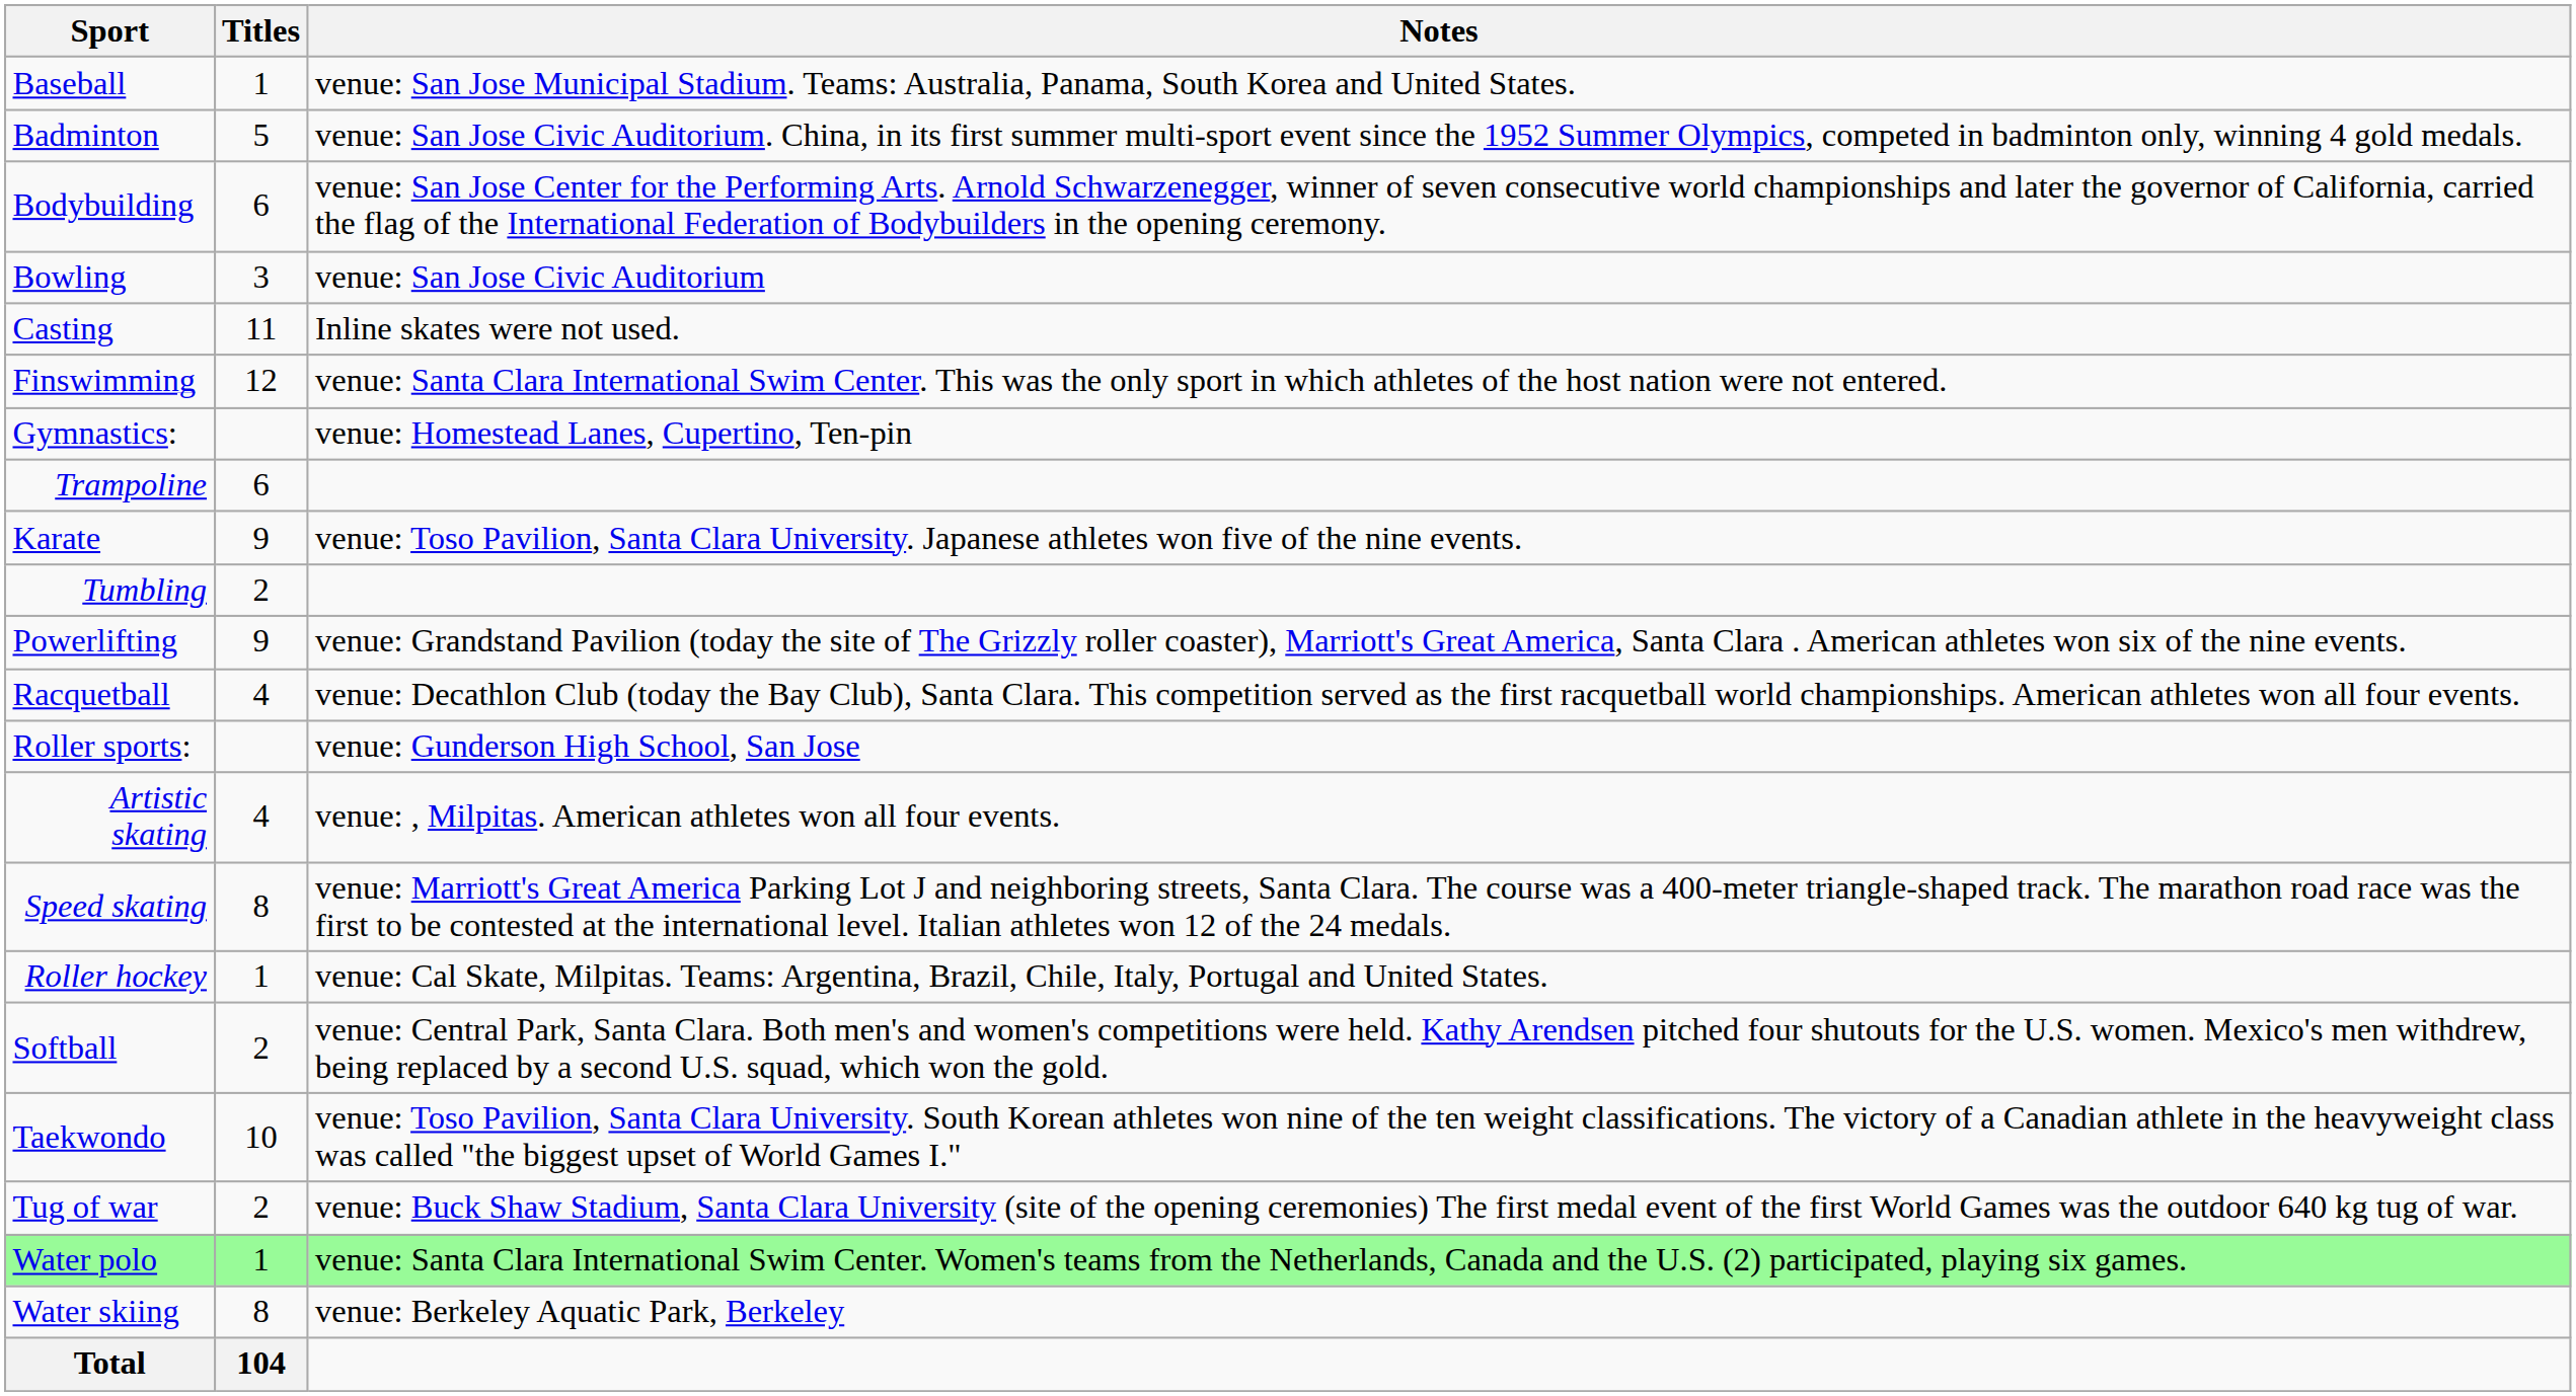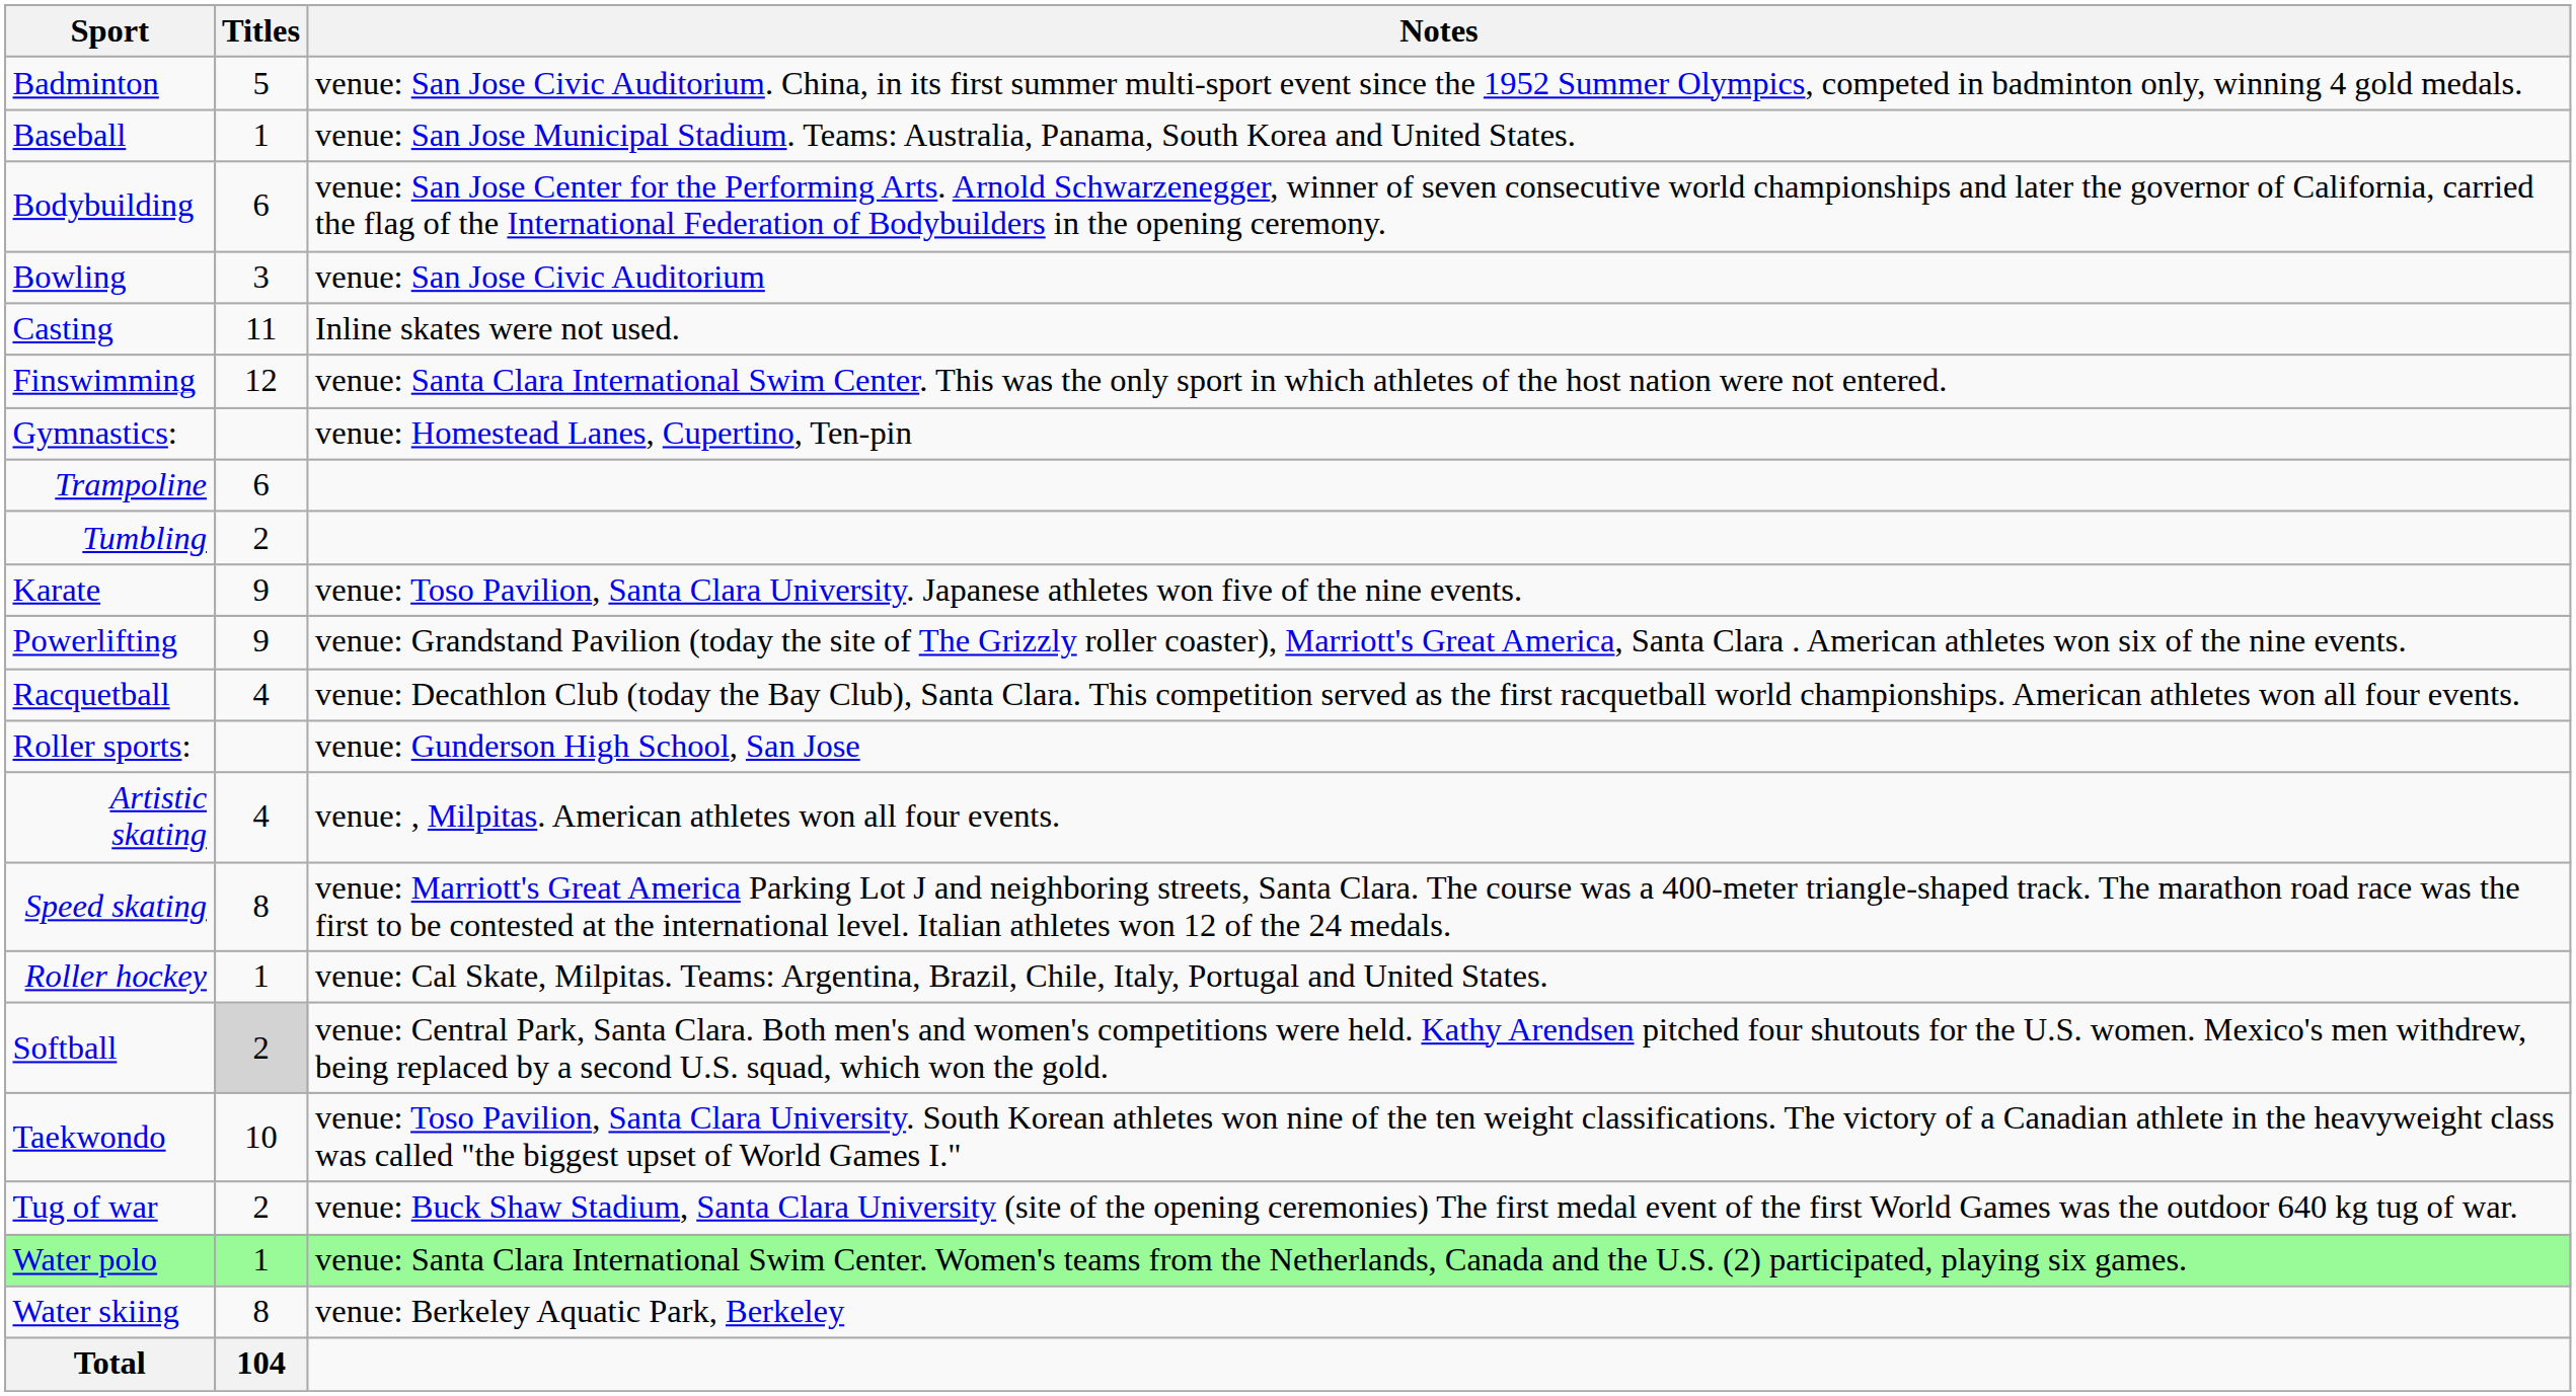rows swapped: Badminton <-> Baseball
rows swapped: Tumbling <-> Karate
Softball | Titles: no background -> lightgrey background
